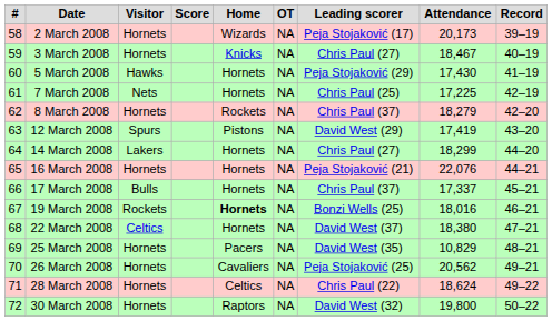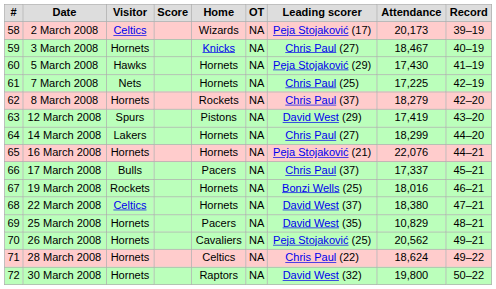2 March 2008 | Visitor: Hornets -> Celtics
17 March 2008 | Home: Hornets -> Pacers
19 March 2008 | Home: bold -> normal
